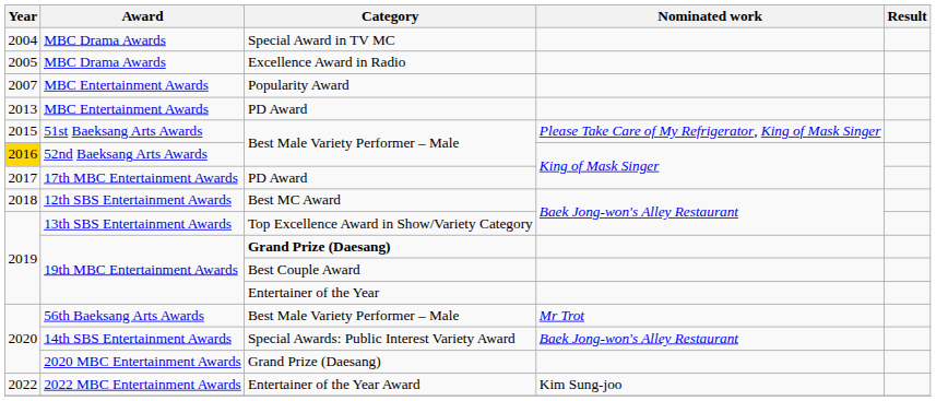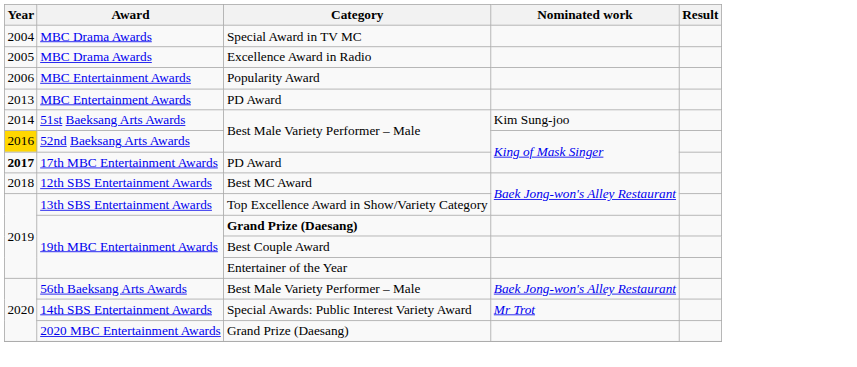MBC Entertainment Awards / Popularity Award | Year: 2007 -> 2006
51st Baeksang Arts Awards | Year: 2015 -> 2014
51st Baeksang Arts Awards | Nominated work: Please Take Care of My Refrigerator, King of Mask Singer -> Kim Sung-joo
17th MBC Entertainment Awards | Year: normal -> bold
56th Baeksang Arts Awards | Nominated work: Mr Trot -> Baek Jong-won's Alley Restaurant
14th SBS Entertainment Awards | Nominated work: Baek Jong-won's Alley Restaurant -> Mr Trot
- row: 2022 | 2022 MBC Entertainment Awards | Entertainer of the Year Award | Kim Sung-joo
